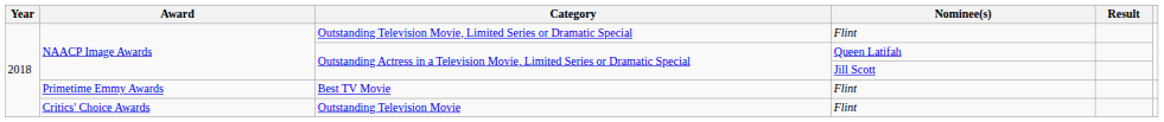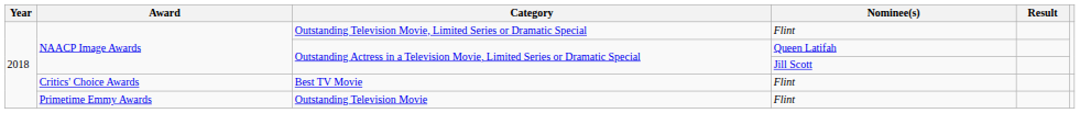Best TV Movie | Award: Primetime Emmy Awards -> Critics' Choice Awards
Outstanding Television Movie | Award: Critics' Choice Awards -> Primetime Emmy Awards
